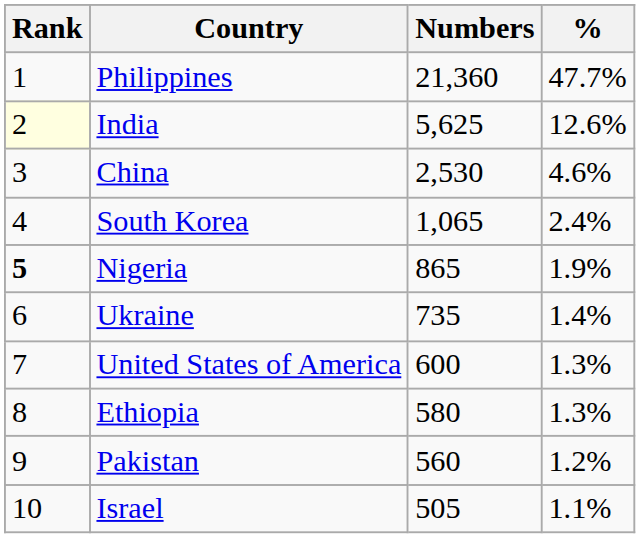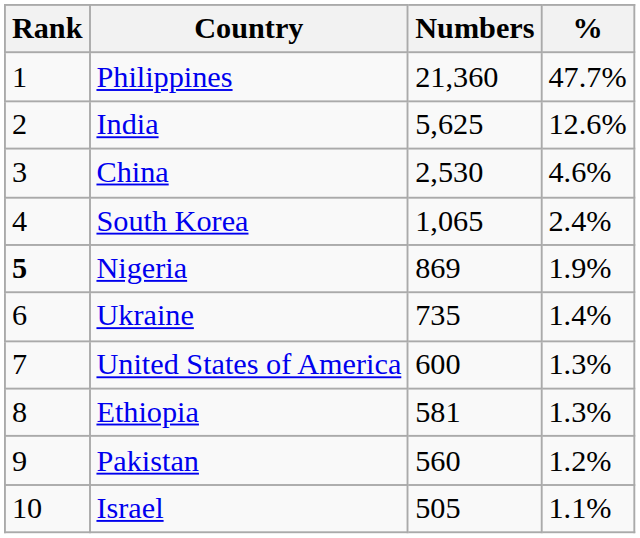India | Rank: lightyellow background -> no background
Nigeria | Numbers: 865 -> 869
Ethiopia | Numbers: 580 -> 581
